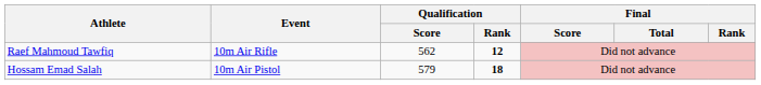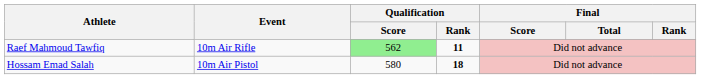Raef Mahmoud Tawfiq | Qualification / Score: no background -> lightgreen background
Raef Mahmoud Tawfiq | Qualification / Rank: 12 -> 11
Hossam Emad Salah | Qualification / Score: 579 -> 580
